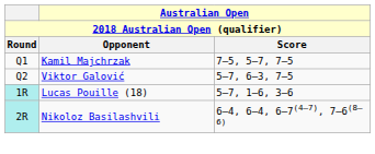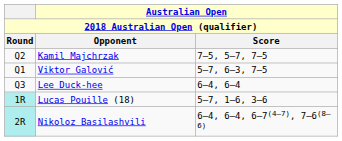Kamil Majchrzak | Round: Q1 -> Q2
Viktor Galović | Round: Q2 -> Q1
+ row: Q3 | Lee Duck-hee | 6–4, 6–4
